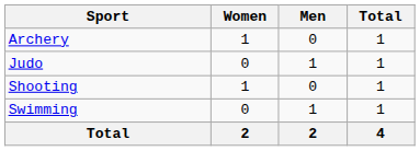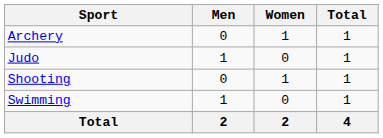columns swapped: Men <-> Women
